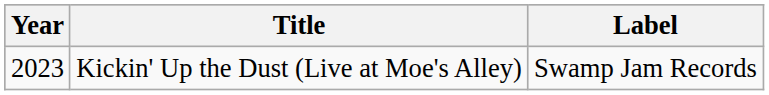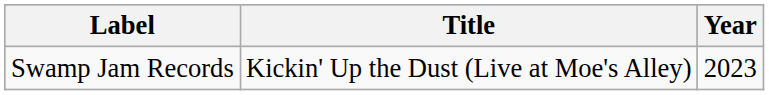columns swapped: Year <-> Label
